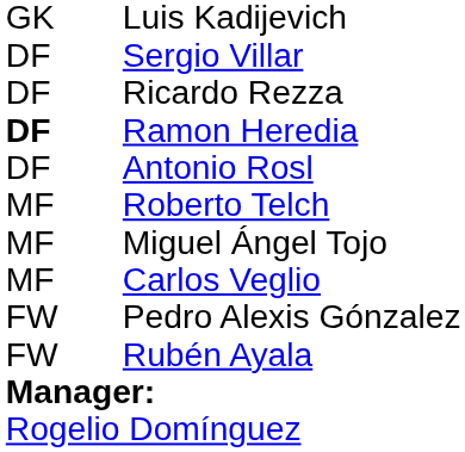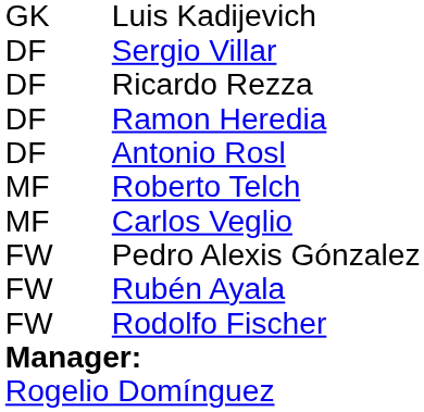Ramon Heredia | column 1: bold -> normal
- row: MF | Miguel Ángel Tojo
+ row: FW | Rodolfo Fischer
